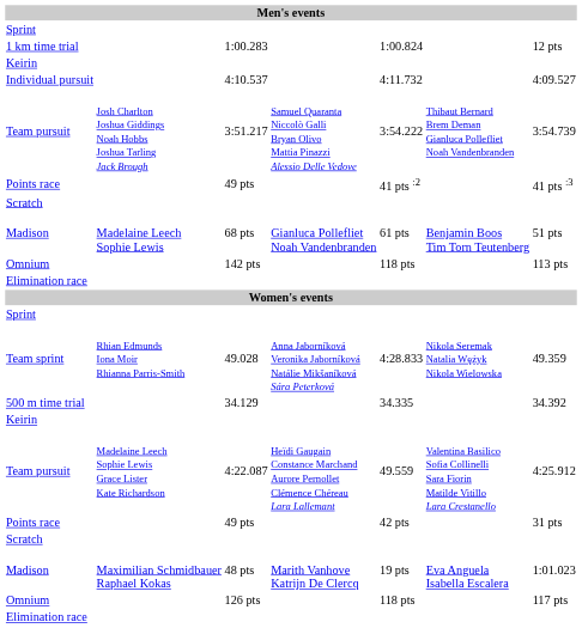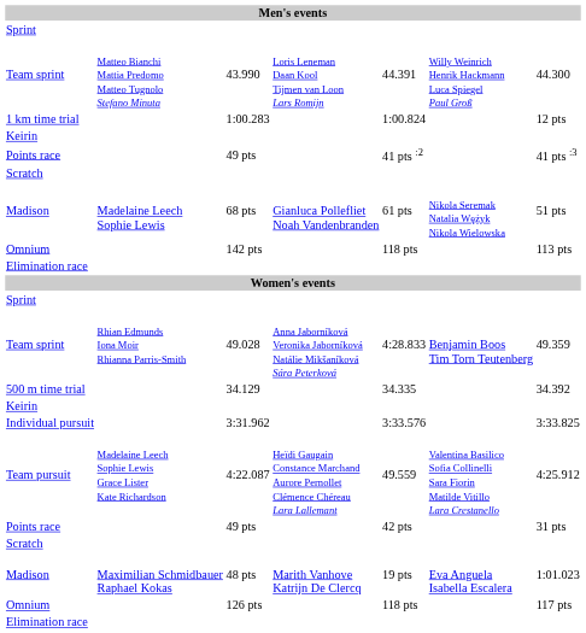+ row: Team sprint | Matteo Bianchi Mattia Predomo Matteo Tugnolo Stefano Minuta | 43.990 | Loris Leneman Daan Kool Tijmen van Loon Lars Romijn | 44.391 | Willy Weinrich Henrik Hackmann Luca Spiegel Paul Groß | 44.300
- row: Individual pursuit | 4:10.537 | 4:11.732 | 4:09.527
- row: Team pursuit | Josh Charlton Joshua Giddings Noah Hobbs Joshua Tarling Jack Brough | 3:51.217 | Samuel Quaranta Niccolò Galli Bryan Olivo Mattia Pinazzi Alessio Delle Vedove | 3:54.222 | Thibaut Bernard Brem Deman Gianluca Pollefliet Noah Vandenbranden | 3:54.739
68 pts | column 6: Benjamin Boos Tim Torn Teutenberg -> Nikola Seremak Natalia Wężyk Nikola Wielowska
49.028 | column 6: Nikola Seremak Natalia Wężyk Nikola Wielowska -> Benjamin Boos Tim Torn Teutenberg
+ row: Individual pursuit | 3:31.962 | 3:33.576 | 3:33.825
